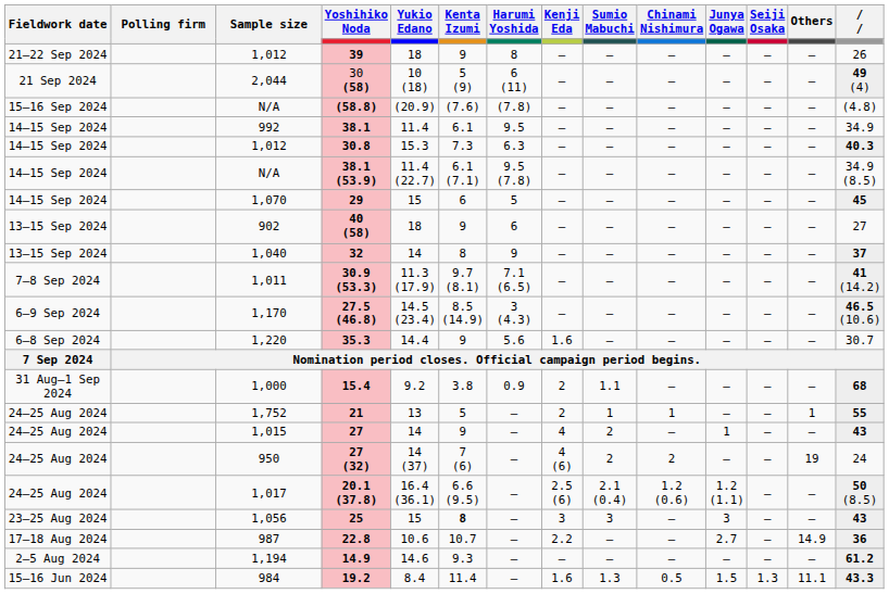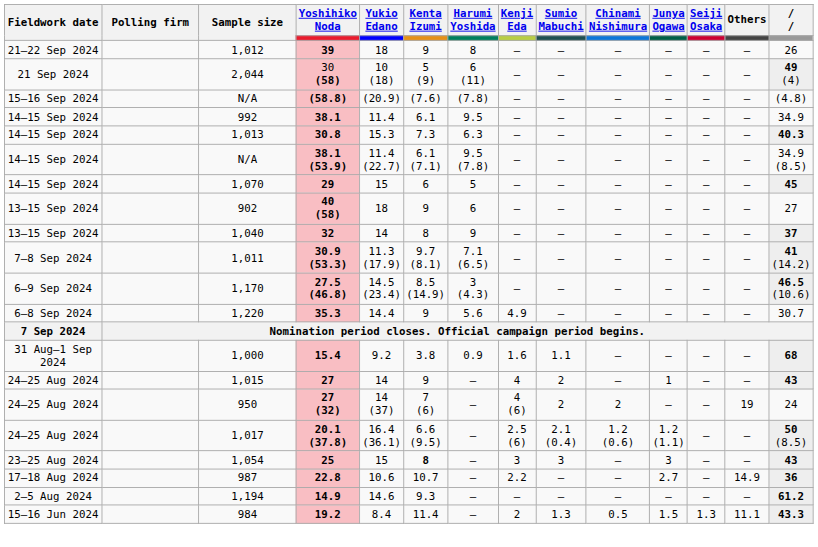30.8 | Sample size: 1,012 -> 1,013
35.3 | Kenji Eda: 1.6 -> 4.9
15.4 | Kenji Eda: 2 -> 1.6
- row: 24–25 Aug 2024 | 1,752 | 21 | 13 | 5 | – | 2 | 1 | 1 | – | – | 1 | 55
25 | Sample size: 1,056 -> 1,054
19.2 | Kenji Eda: 1.6 -> 2
